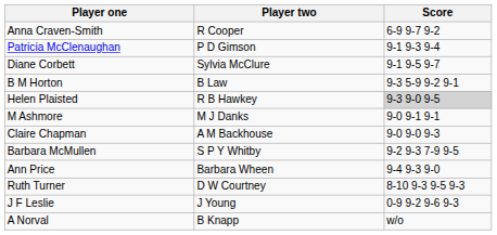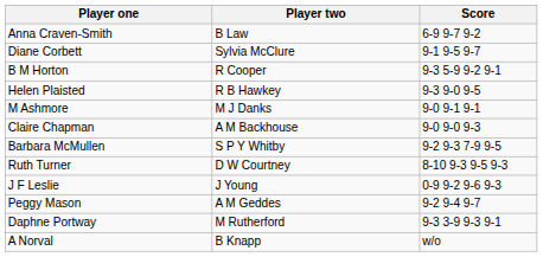Anna Craven-Smith | Player two: R Cooper -> B Law
- row: Patricia McClenaughan | P D Gimson | 9-1 9-3 9-4
B M Horton | Player two: B Law -> R Cooper
Helen Plaisted | Score: lightgrey background -> no background
- row: Ann Price | Barbara Wheen | 9-4 9-3 9-0
+ row: Peggy Mason | A M Geddes | 9-2 9-4 9-7
+ row: Daphne Portway | M Rutherford | 9-3 3-9 9-3 9-1
